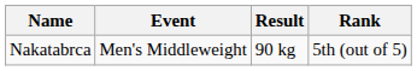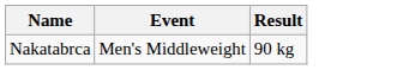- column: Rank | 5th (out of 5)
